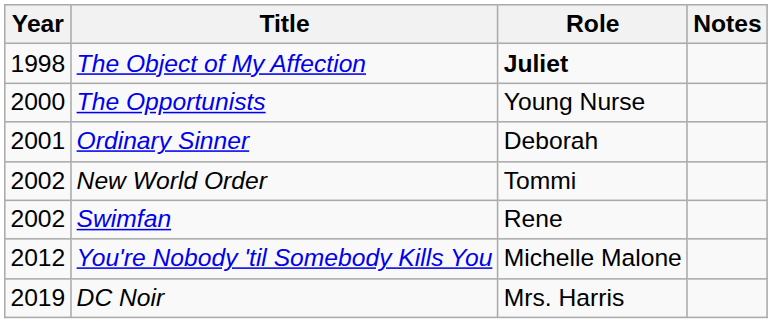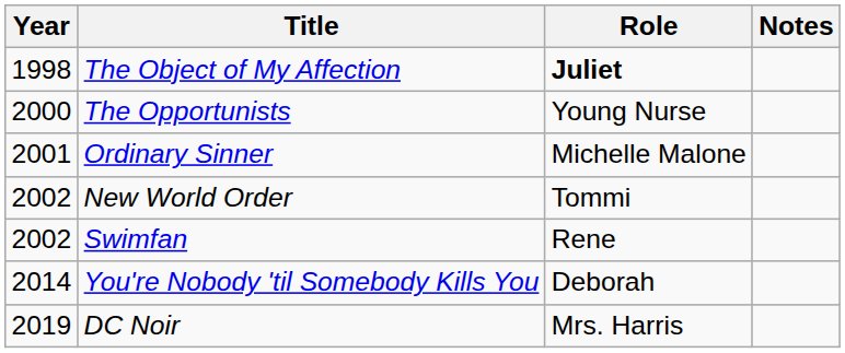Ordinary Sinner | Role: Deborah -> Michelle Malone
You're Nobody 'til Somebody Kills You | Year: 2012 -> 2014
You're Nobody 'til Somebody Kills You | Role: Michelle Malone -> Deborah
